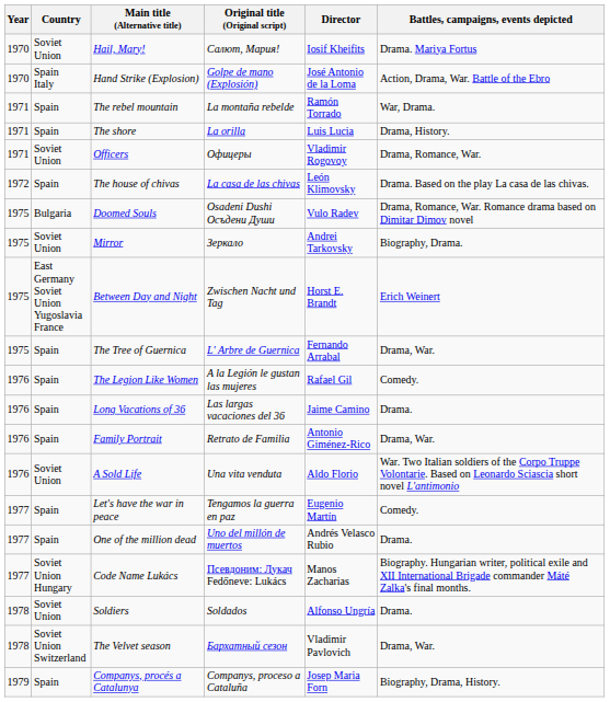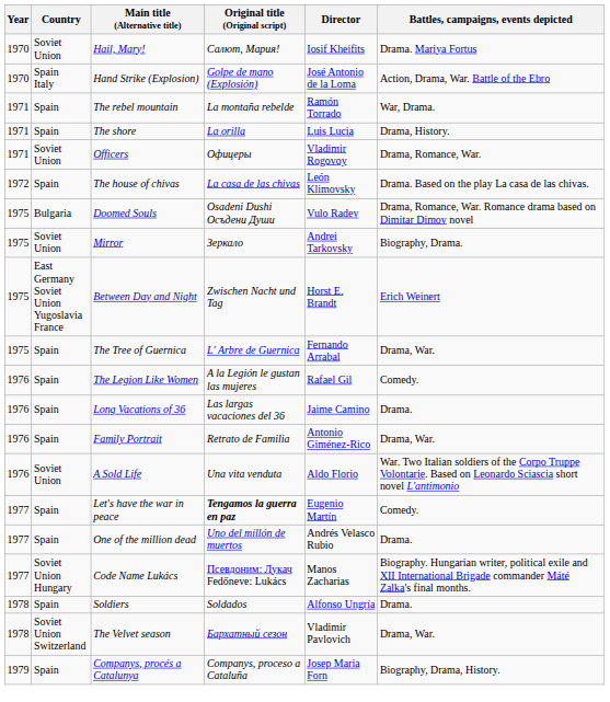Let's have the war in peace | Original title (Original script): normal -> bold
Soldiers | Country: Soviet Union -> Spain
